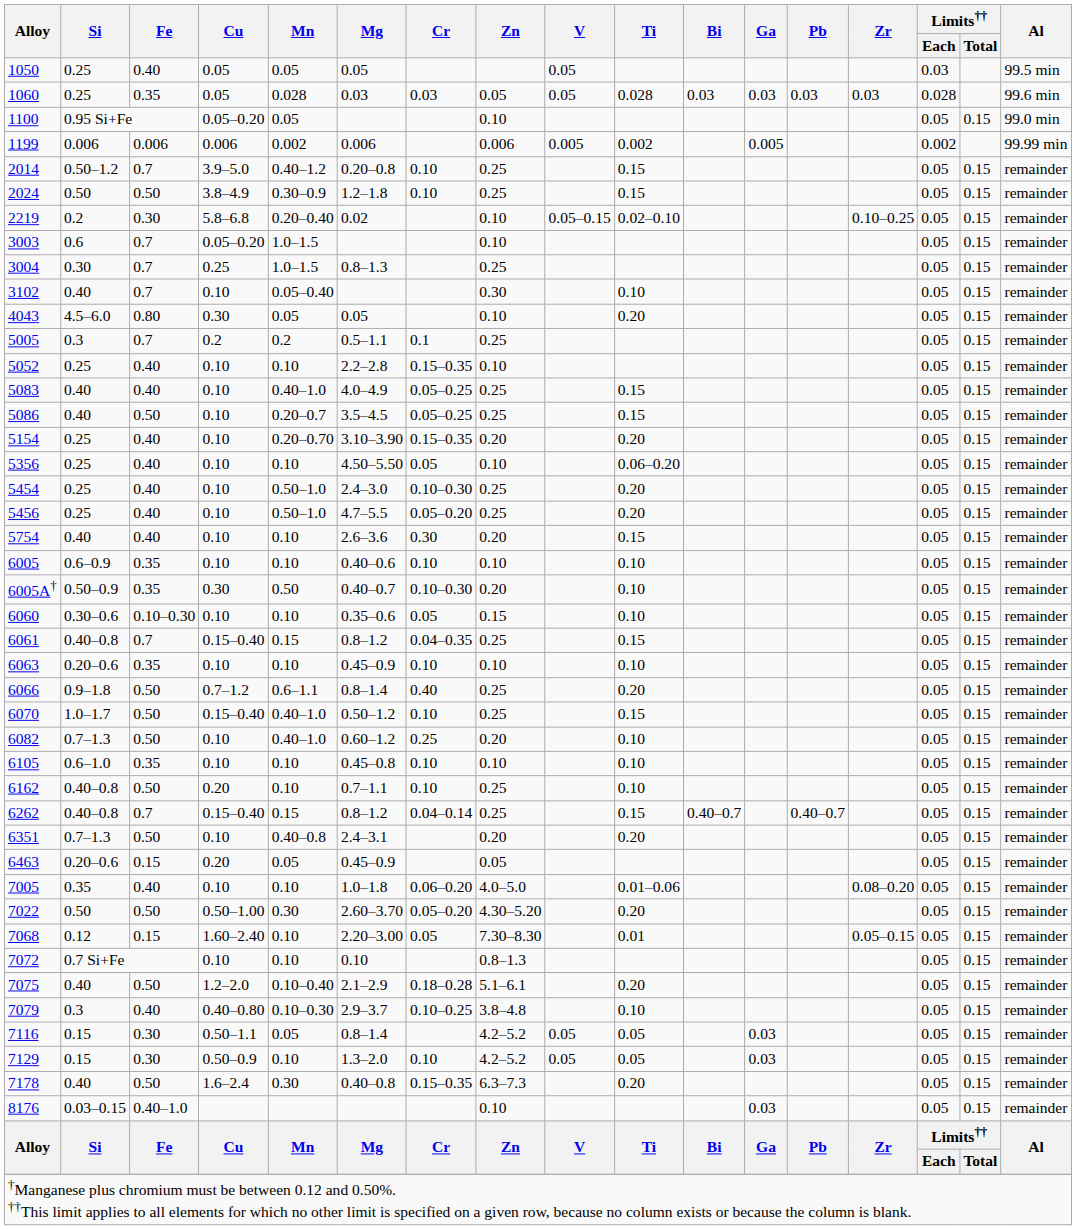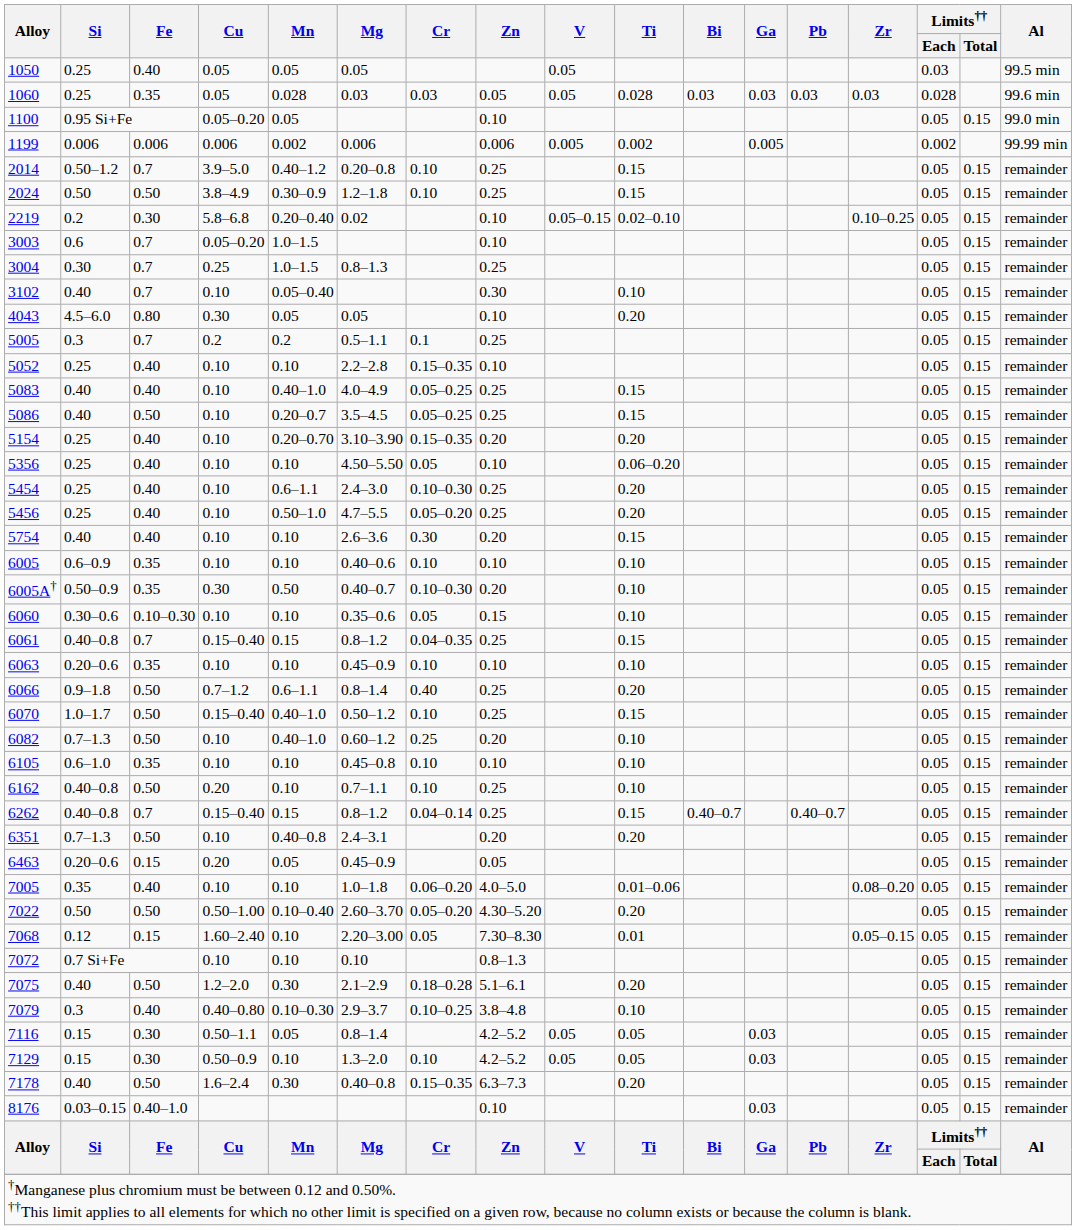5454 | Mn: 0.50–1.0 -> 0.6–1.1
7022 | Mn: 0.30 -> 0.10–0.40
7075 | Mn: 0.10–0.40 -> 0.30
